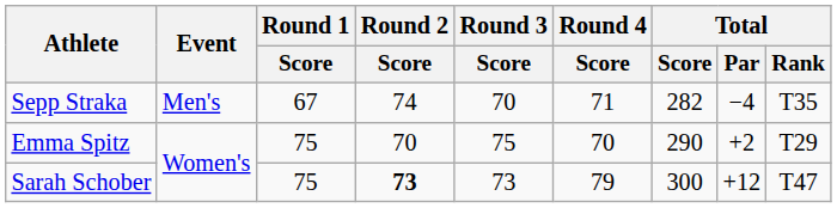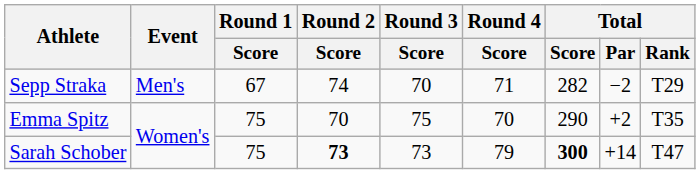Sepp Straka | Total / Par: −4 -> −2
Sepp Straka | Total / Rank: T35 -> T29
Emma Spitz | Total / Rank: T29 -> T35
Sarah Schober | Total / Score: normal -> bold
Sarah Schober | Total / Par: +12 -> +14
